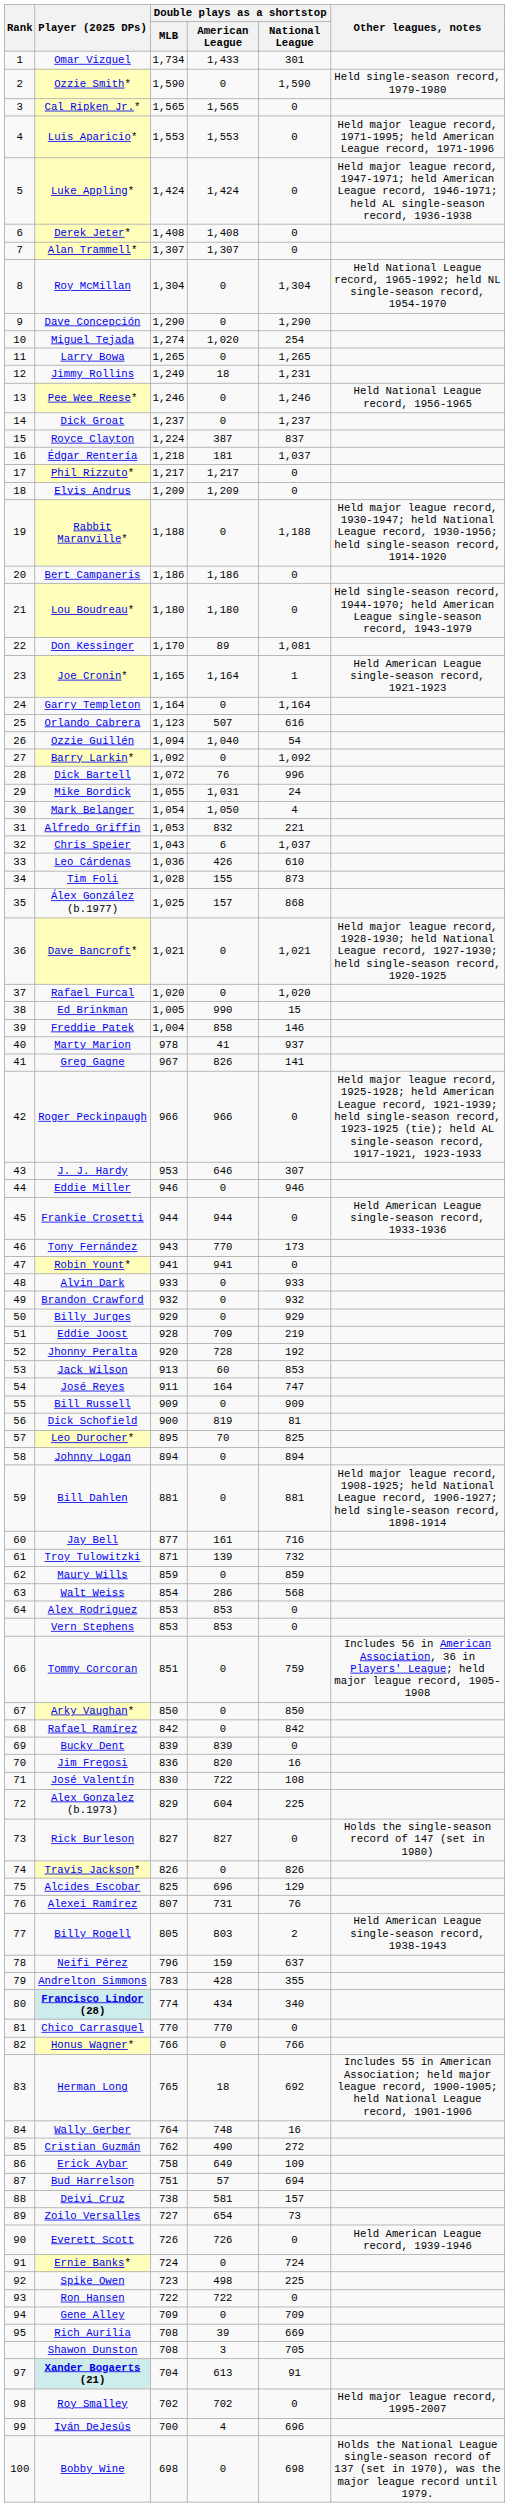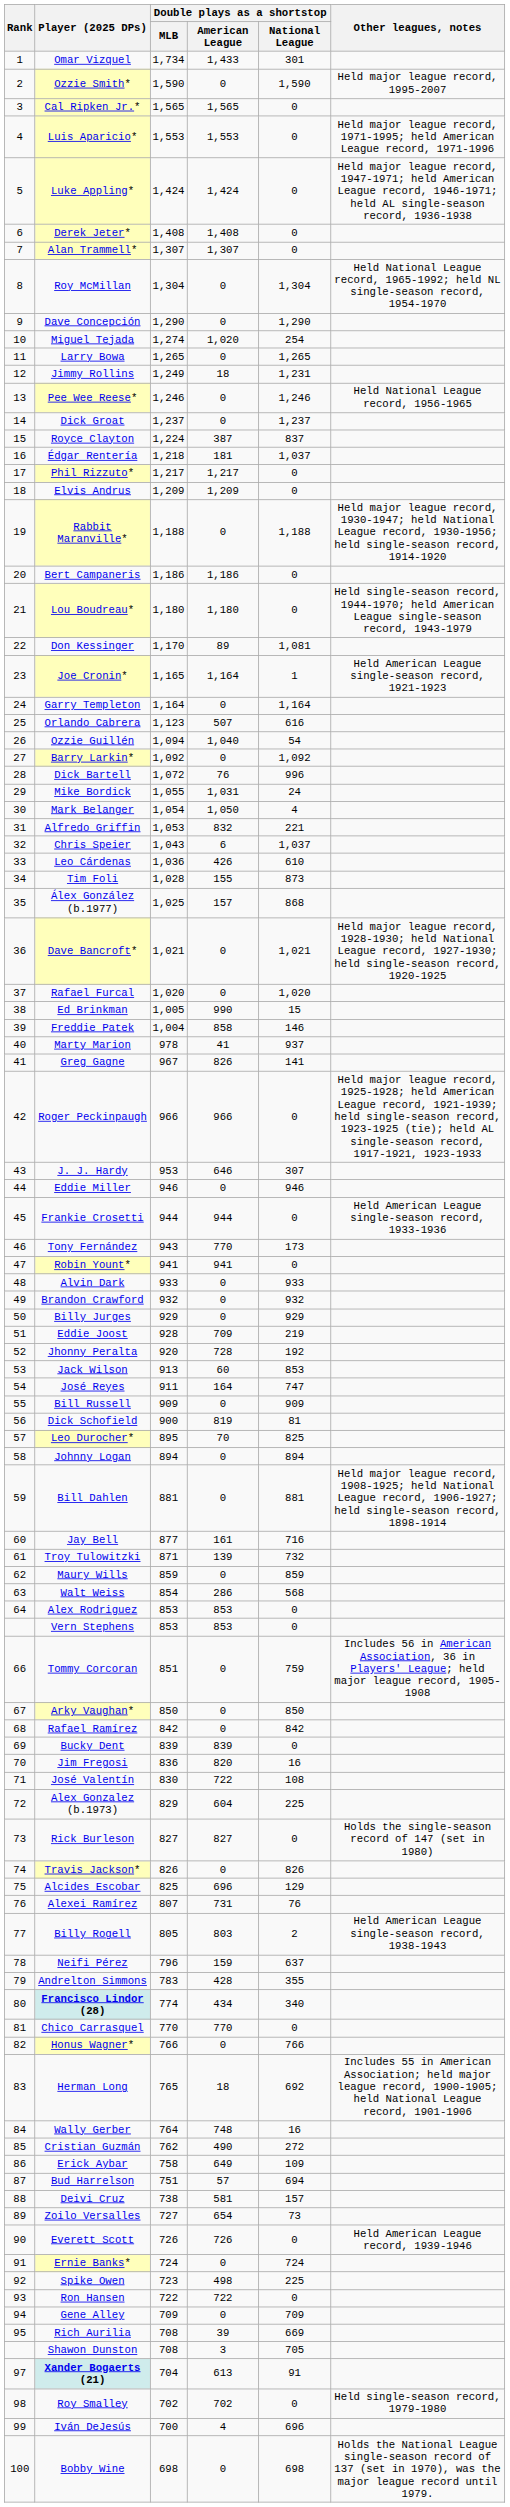Ozzie Smith* | Other leagues, notes: Held single-season record, 1979-1980 -> Held major league record, 1995-2007
Roy Smalley | Other leagues, notes: Held major league record, 1995-2007 -> Held single-season record, 1979-1980
